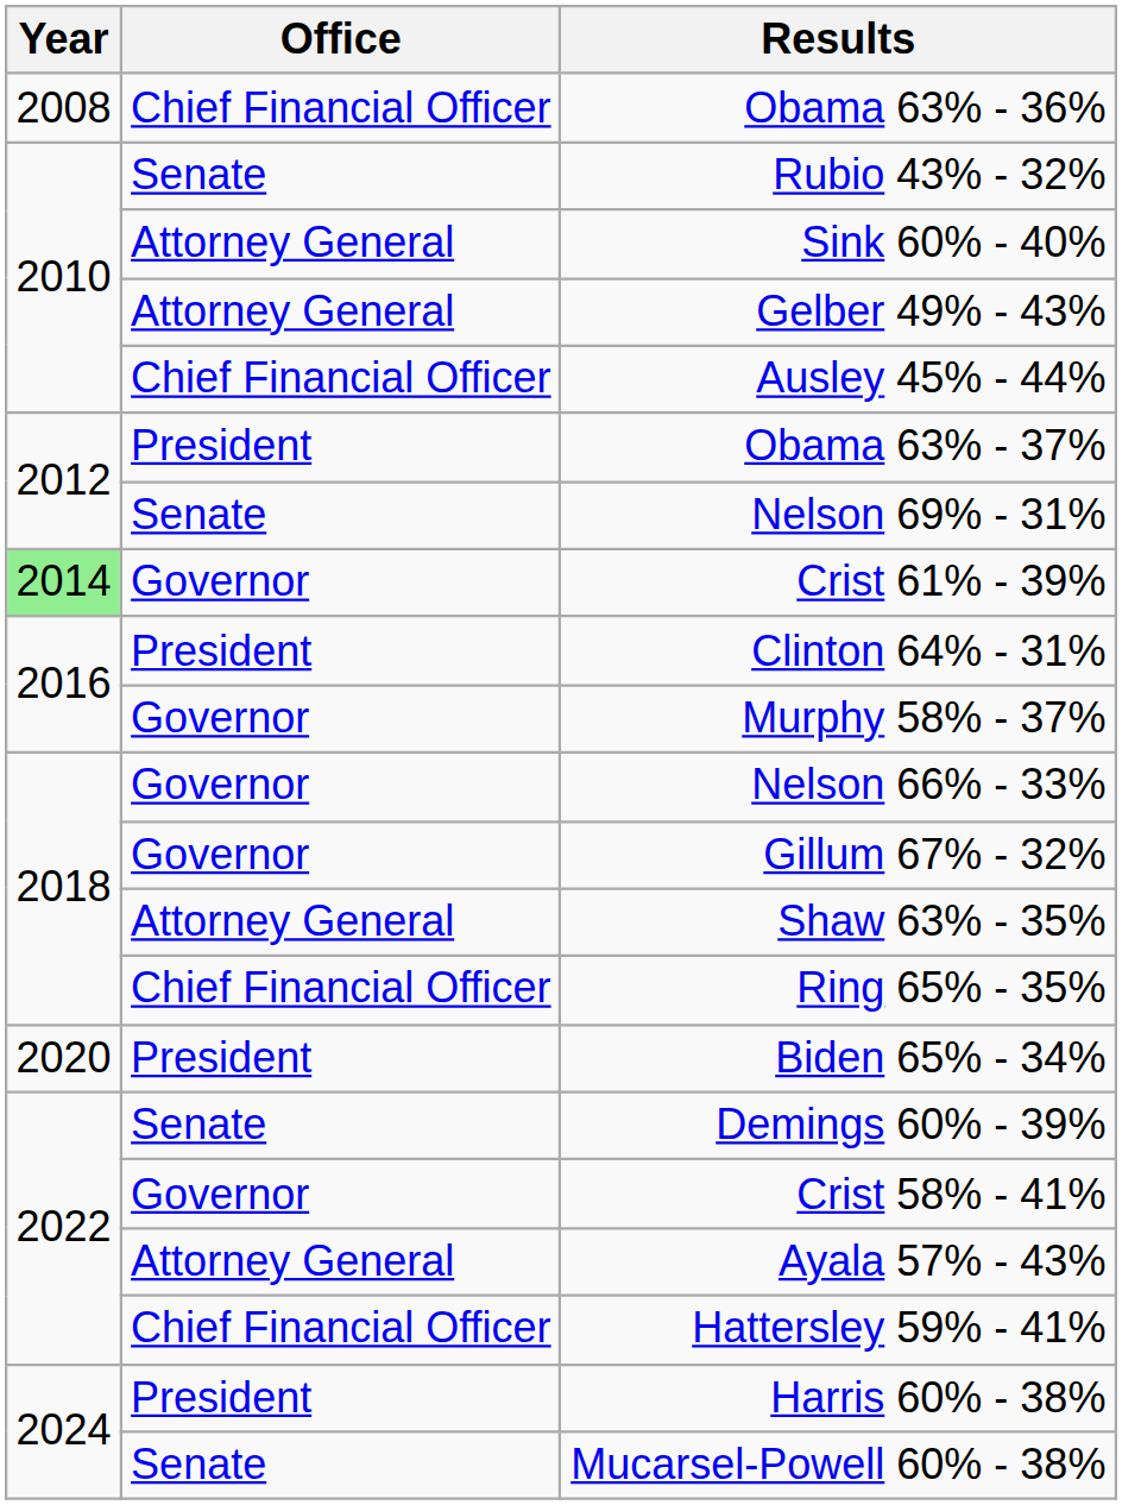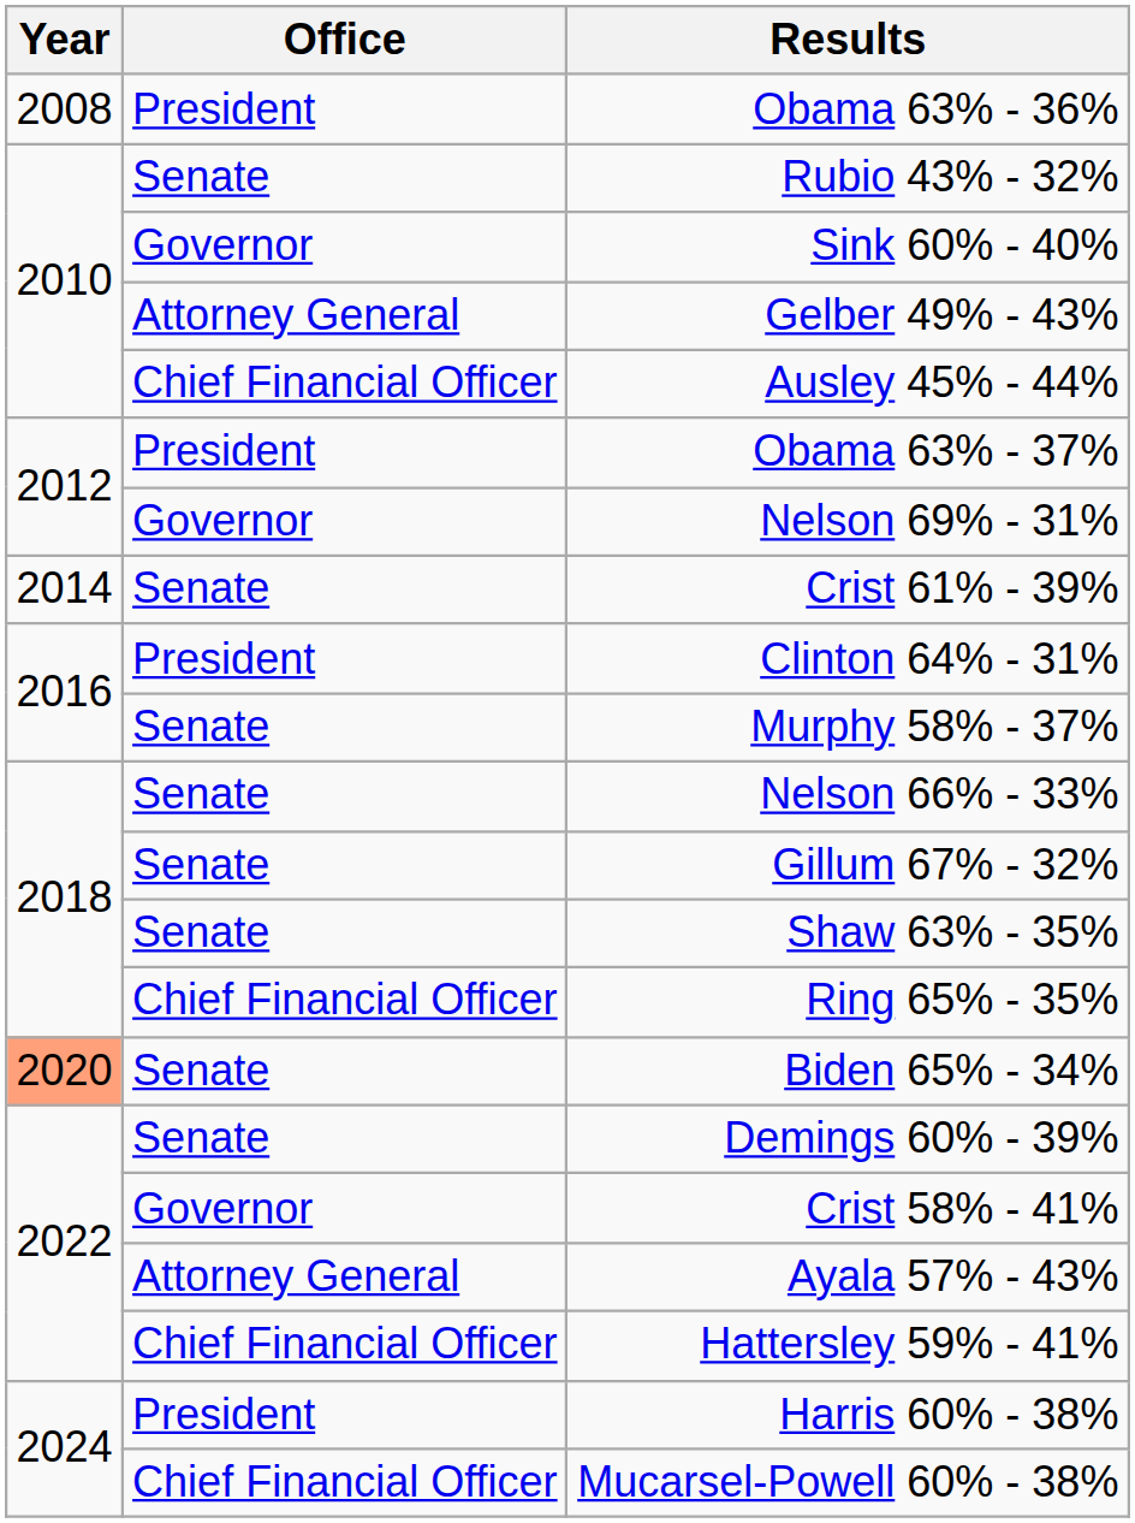Obama 63% - 36% | Office: Chief Financial Officer -> President
Sink 60% - 40% | Office: Attorney General -> Governor
Nelson 69% - 31% | Office: Senate -> Governor
Crist 61% - 39% | Year: lightgreen background -> no background
Crist 61% - 39% | Office: Governor -> Senate
Murphy 58% - 37% | Office: Governor -> Senate
Nelson 66% - 33% | Office: Governor -> Senate
Gillum 67% - 32% | Office: Governor -> Senate
Shaw 63% - 35% | Office: Attorney General -> Senate
Biden 65% - 34% | Year: no background -> lightsalmon background
Biden 65% - 34% | Office: President -> Senate
Mucarsel-Powell 60% - 38% | Office: Senate -> Chief Financial Officer
